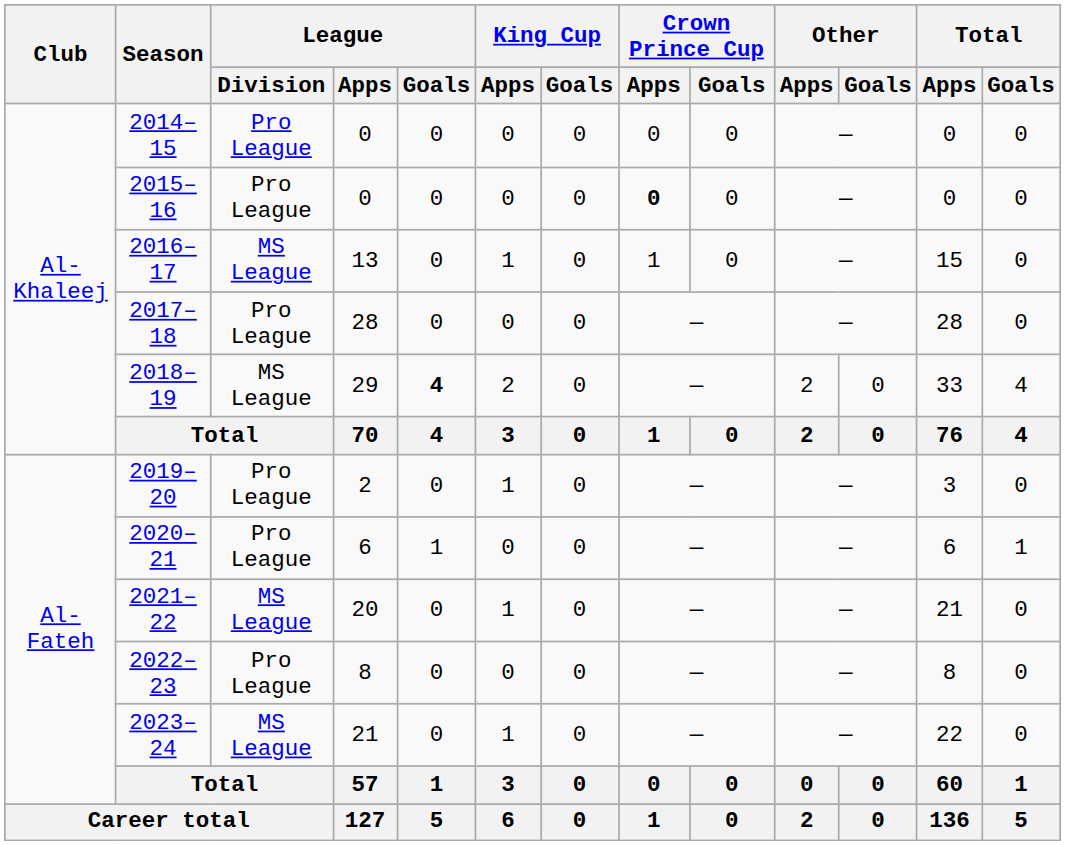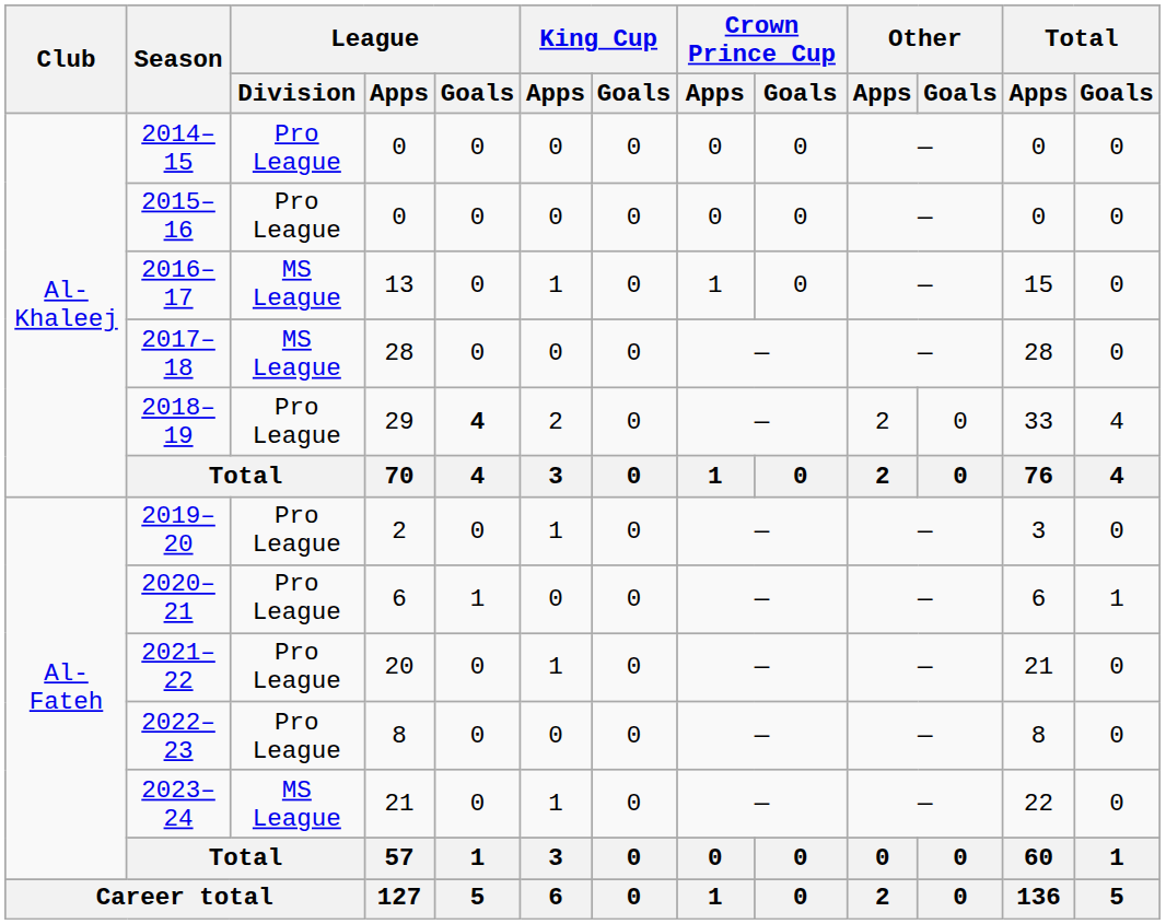2015–16 | Crown Prince Cup / Apps: bold -> normal
2017–18 | League / Division: Pro League -> MS League
2018–19 | League / Division: MS League -> Pro League
2021–22 | League / Division: MS League -> Pro League
